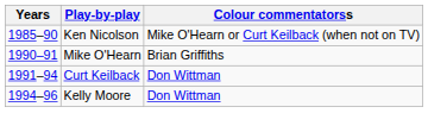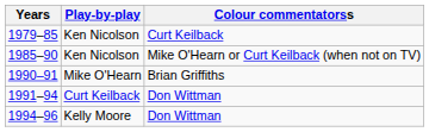+ row: 1979–85 | Ken Nicolson | Curt Keilback
